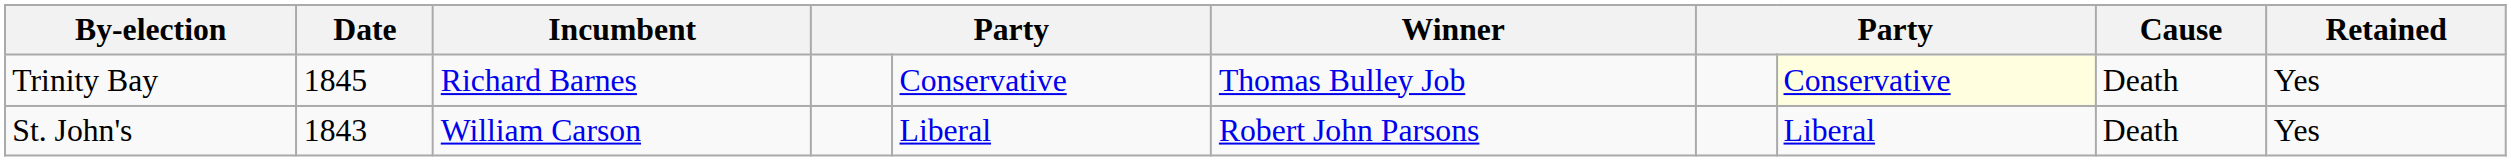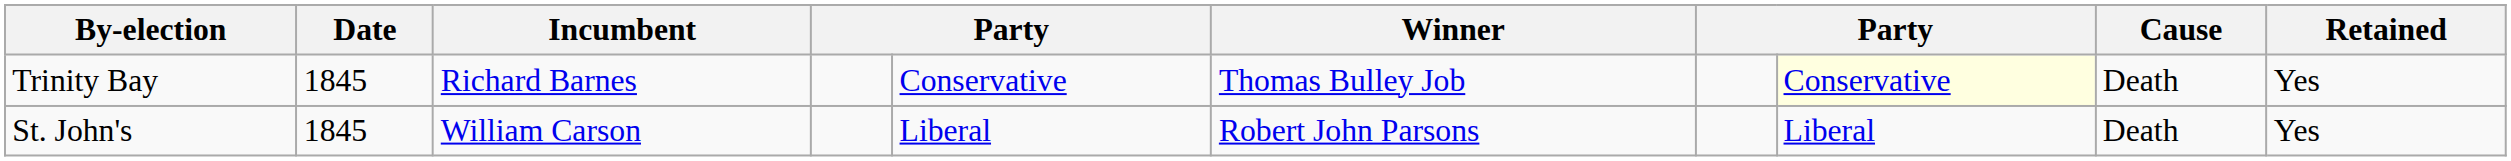St. John's | Date: 1843 -> 1845
